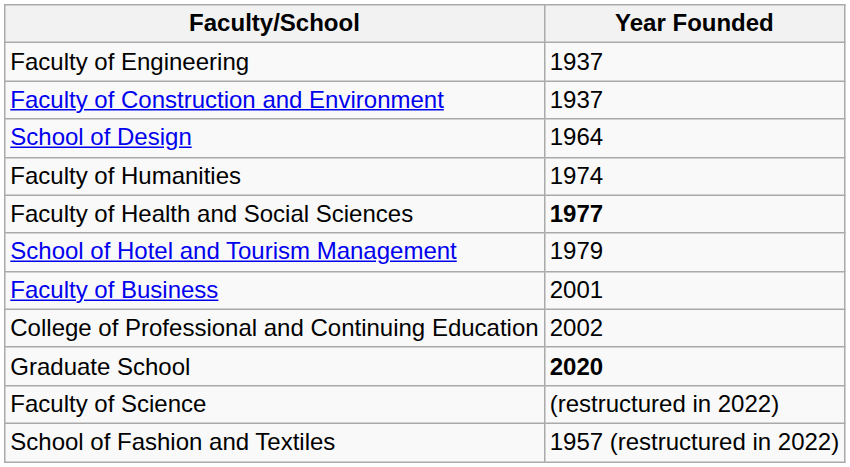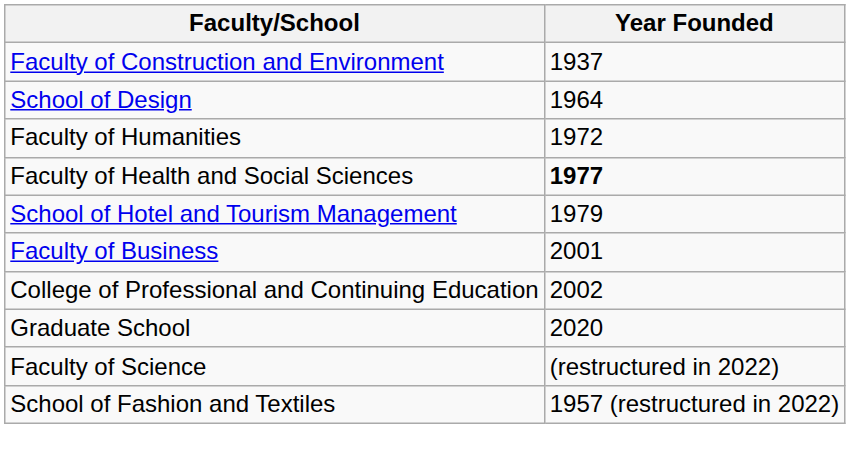- row: Faculty of Engineering | 1937
Faculty of Humanities | Year Founded: 1974 -> 1972
Graduate School | Year Founded: bold -> normal
